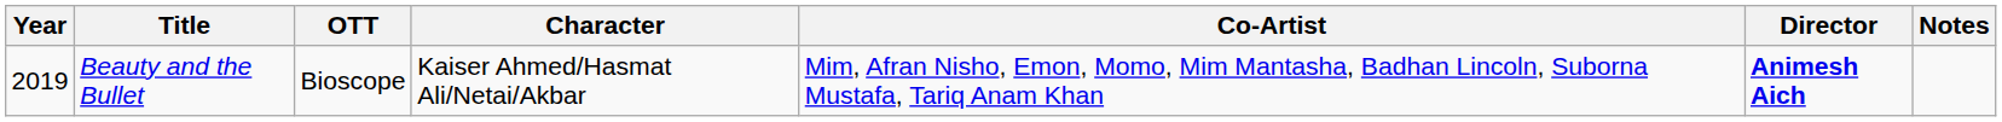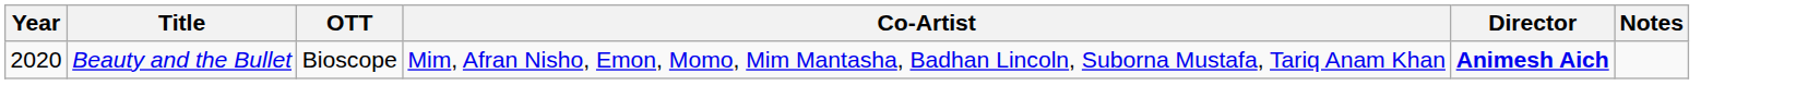- column: Character | Kaiser Ahmed/Hasmat Ali/Netai/Akbar
Beauty and the Bullet | Year: 2019 -> 2020
